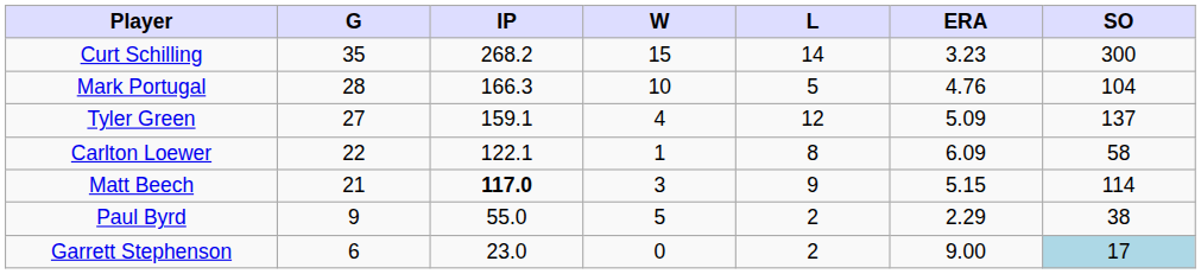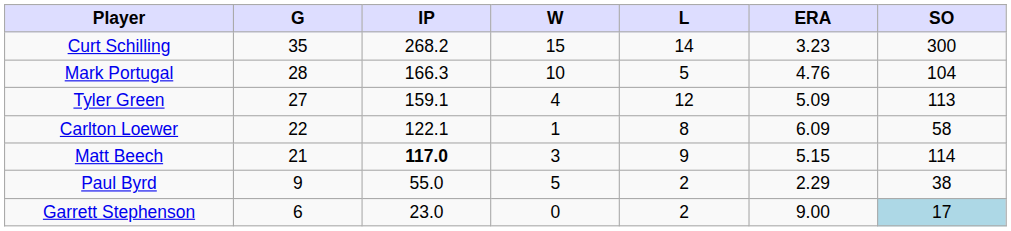Tyler Green | SO: 137 -> 113
